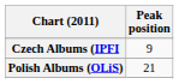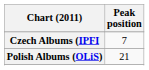Czech Albums (IPFI | Peak position: 9 -> 7
